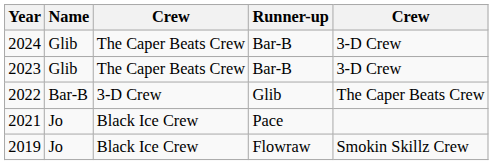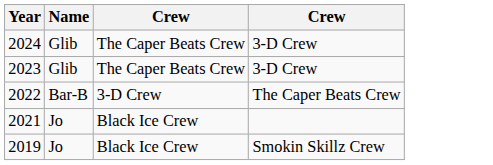- column: Runner-up | Bar-B | Bar-B | Glib | Pace | Flowraw
